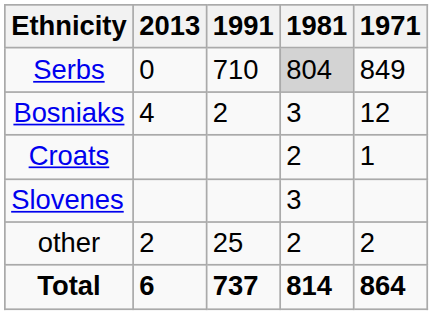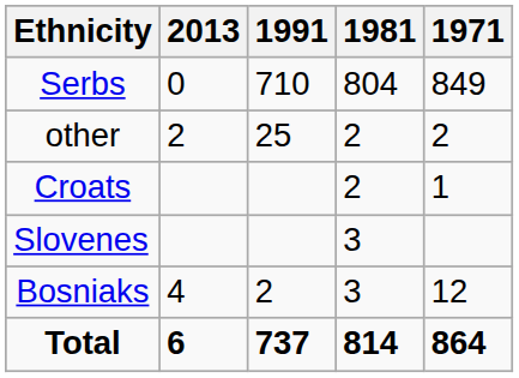Serbs | 1981: lightgrey background -> no background
rows swapped: Bosniaks <-> other
